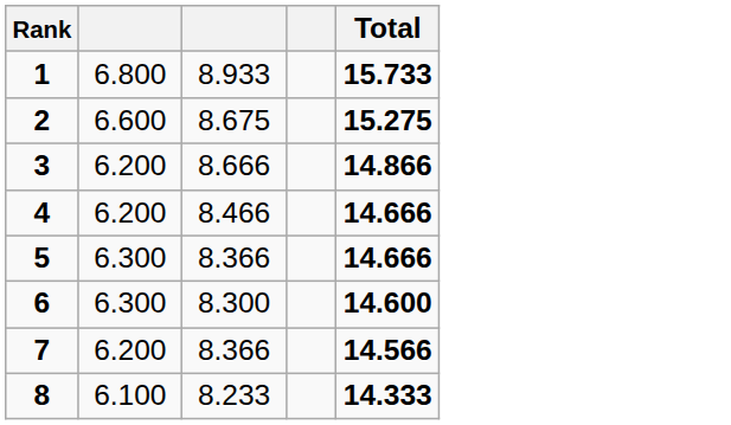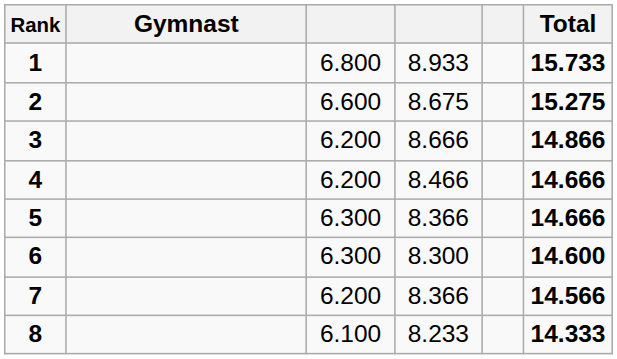+ column: Gymnast
